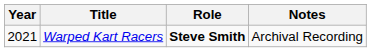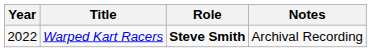Warped Kart Racers | Year: 2021 -> 2022
